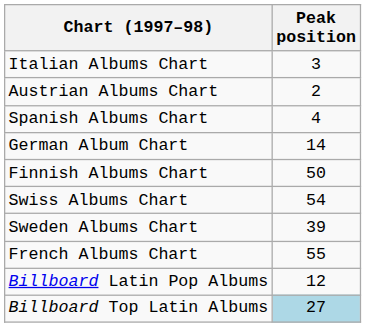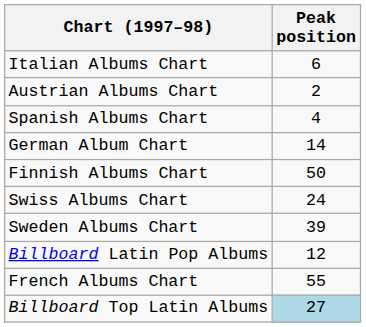Italian Albums Chart | Peak position: 3 -> 6
Swiss Albums Chart | Peak position: 54 -> 24
rows swapped: French Albums Chart <-> Billboard Latin Pop Albums
